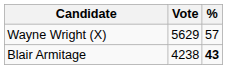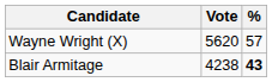Wayne Wright (X) | Vote: 5629 -> 5620
